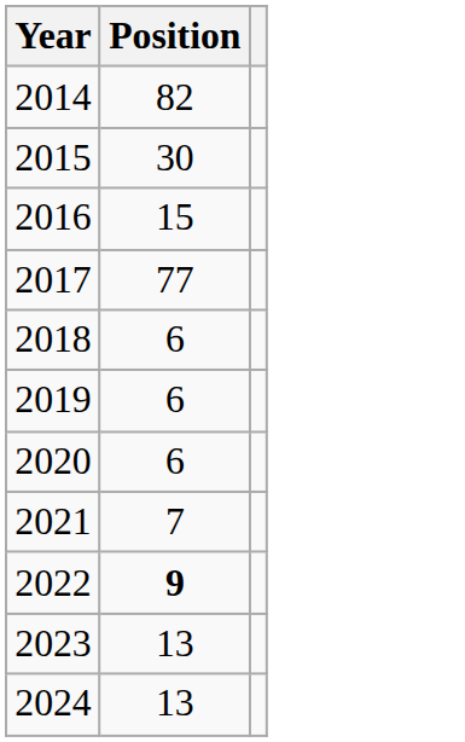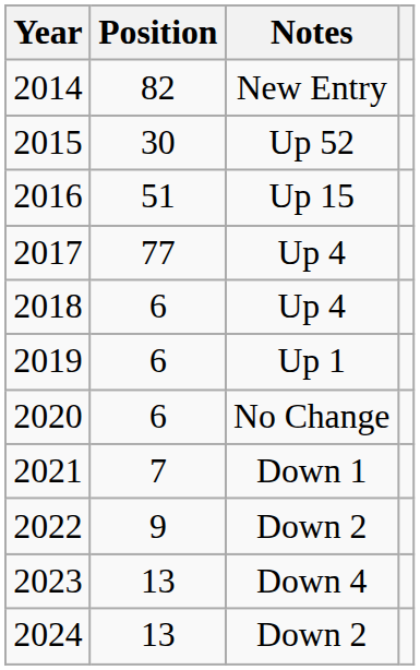+ column: Notes | New Entry | Up 52 | Up 15 | Up 4 | Up 4 | Up 1 | No Change | Down 1 | Down 2 | Down 4 | Down 2
2016 | Position: 15 -> 51
2022 | Position: bold -> normal
